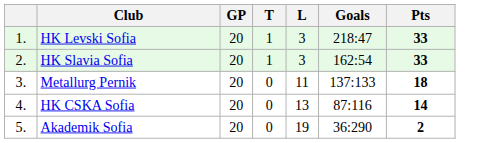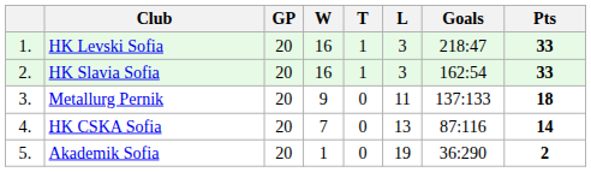+ column: W | 16 | 16 | 9 | 7 | 1
